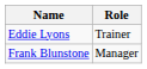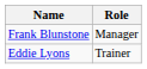rows swapped: Frank Blunstone <-> Eddie Lyons
